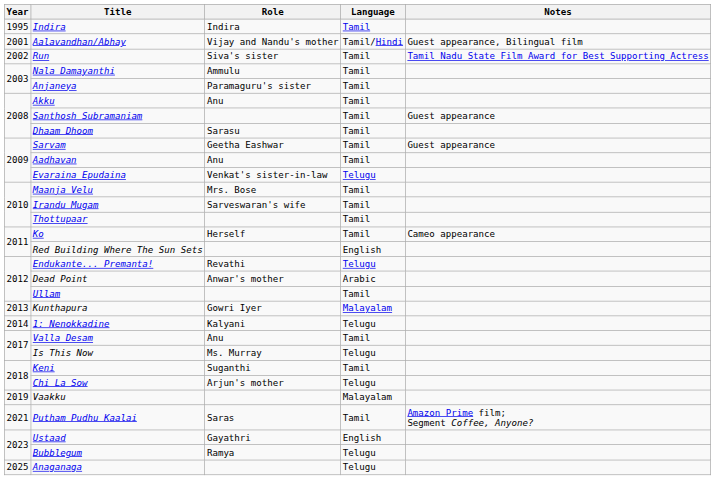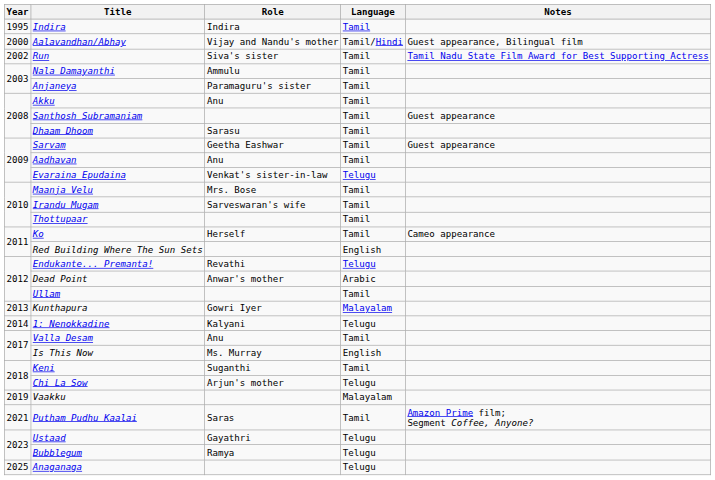Aalavandhan/Abhay | Year: 2001 -> 2000
Is This Now | Language: Telugu -> English
Ustaad | Language: English -> Telugu
